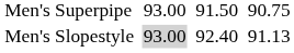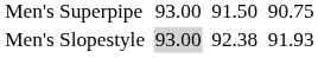Men's Slopestyle | column 5: 92.40 -> 92.38
Men's Slopestyle | column 7: 91.13 -> 91.93
